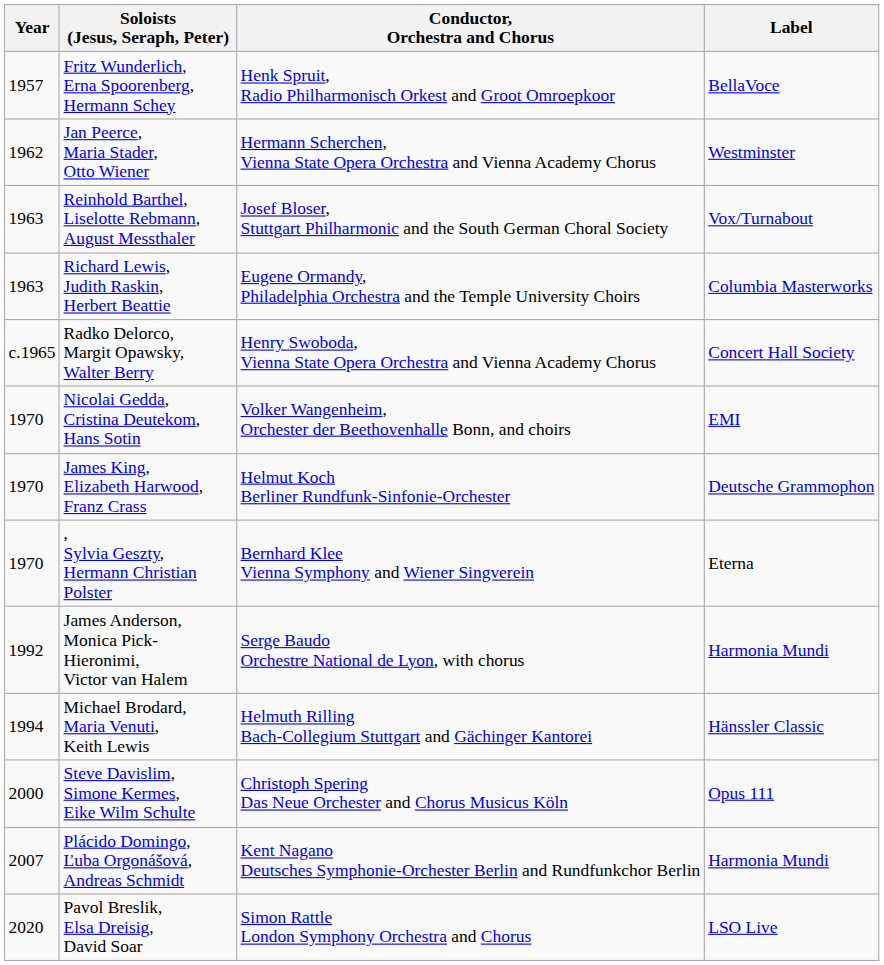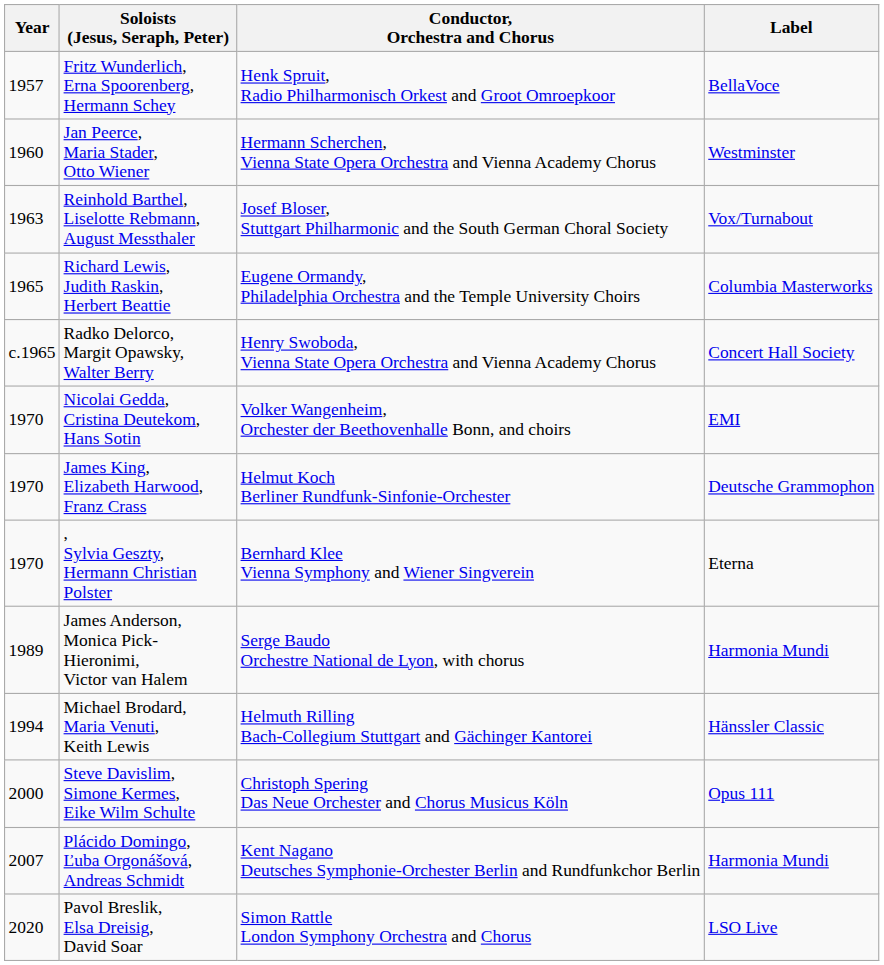Jan Peerce, Maria Stader, Otto Wiener | Year: 1962 -> 1960
Richard Lewis, Judith Raskin, Herbert Beattie | Year: 1963 -> 1965
James Anderson, Monica Pick-Hieronimi, Victor van Halem | Year: 1992 -> 1989
